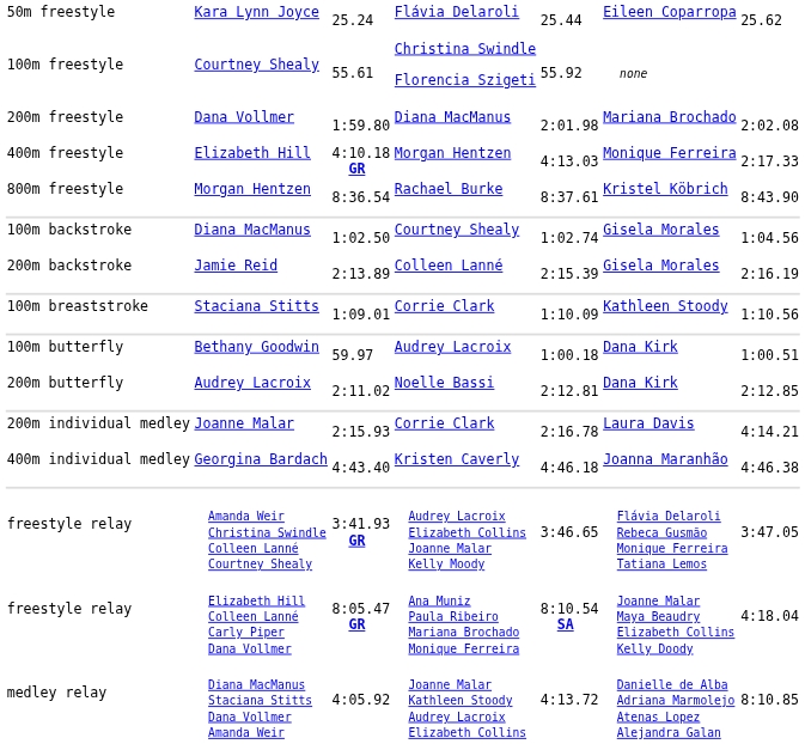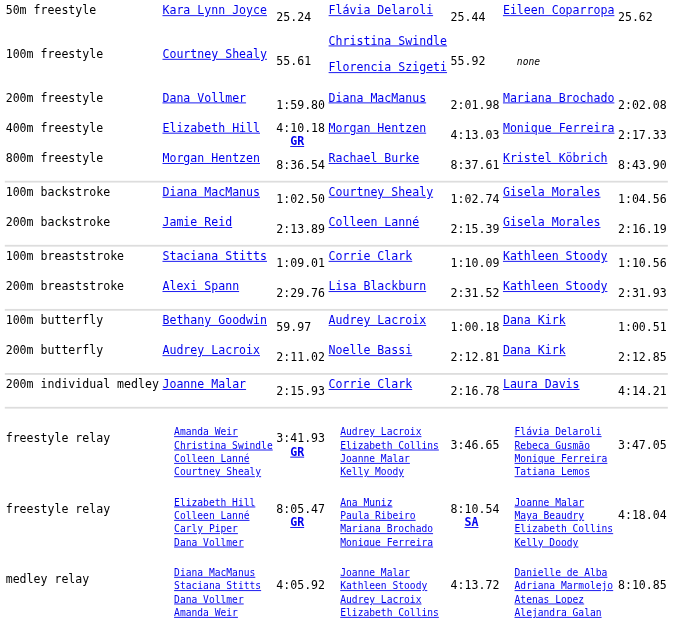+ row: 200m breaststroke | Alexi Spann | 2:29.76 | Lisa Blackburn | 2:31.52 | Kathleen Stoody | 2:31.93
- row: 400m individual medley | Georgina Bardach | 4:43.40 | Kristen Caverly | 4:46.18 | Joanna Maranhão | 4:46.38
